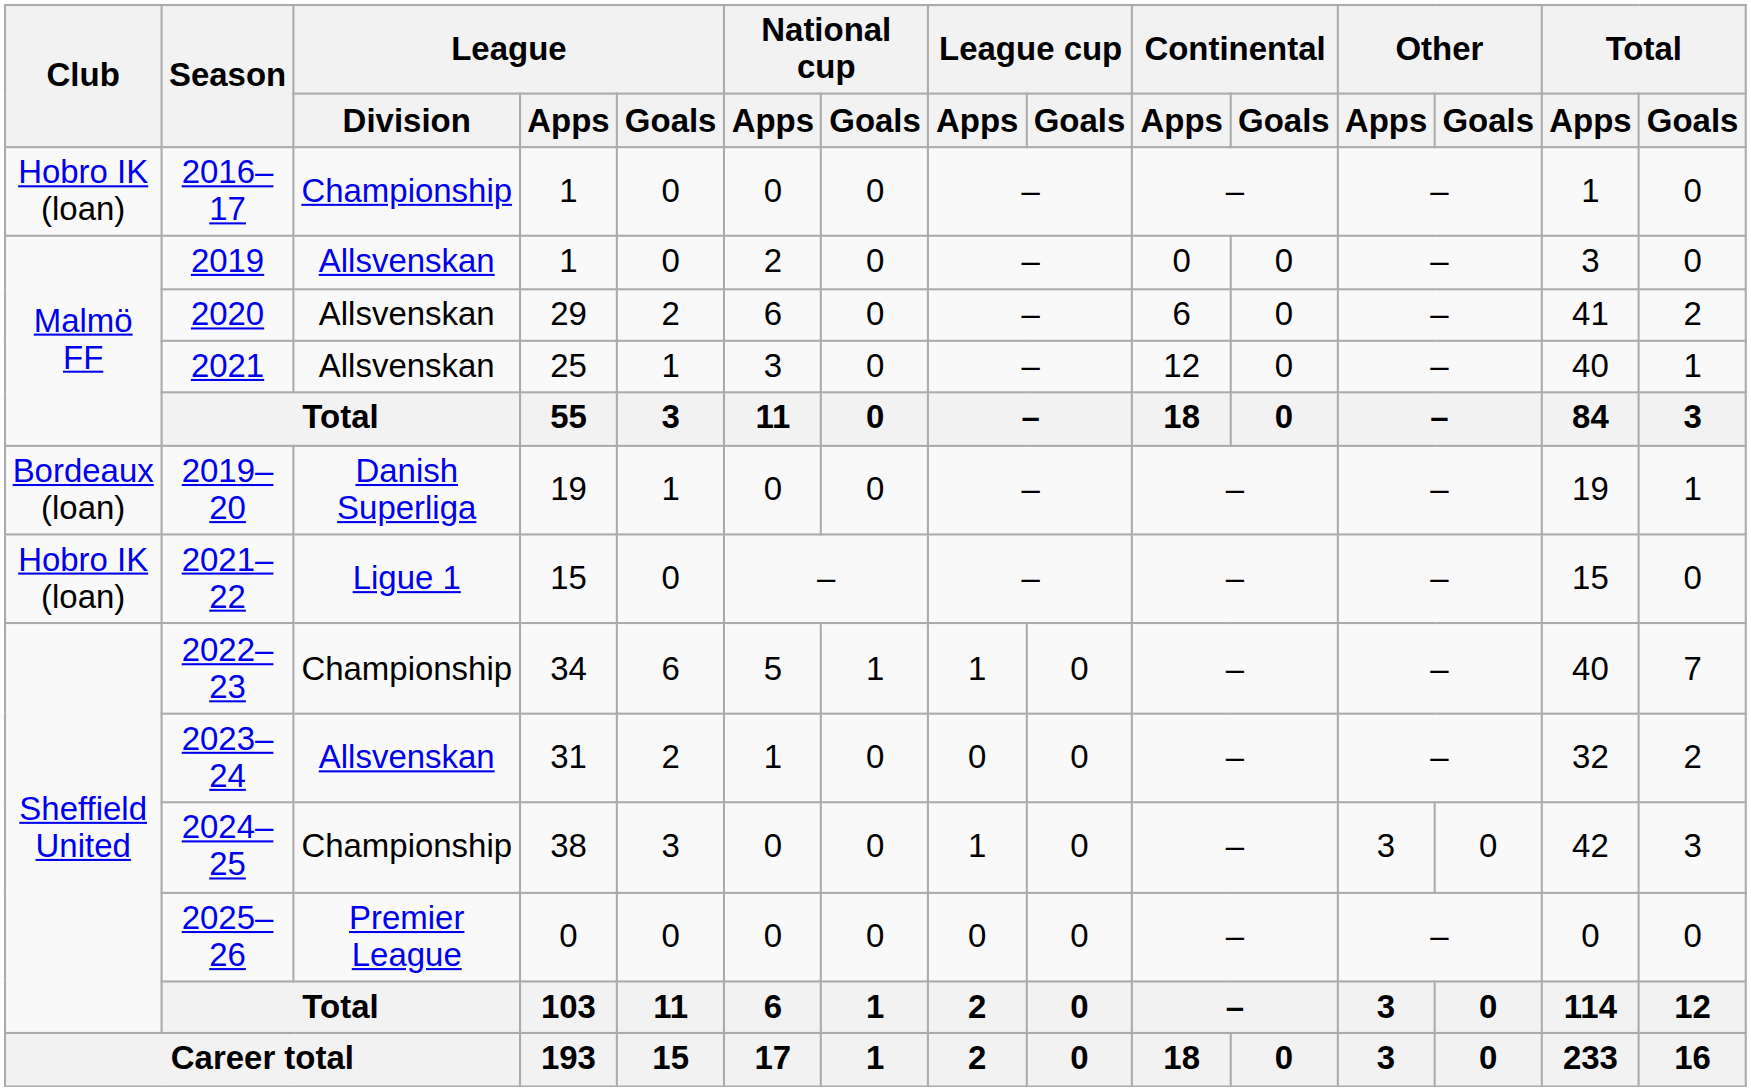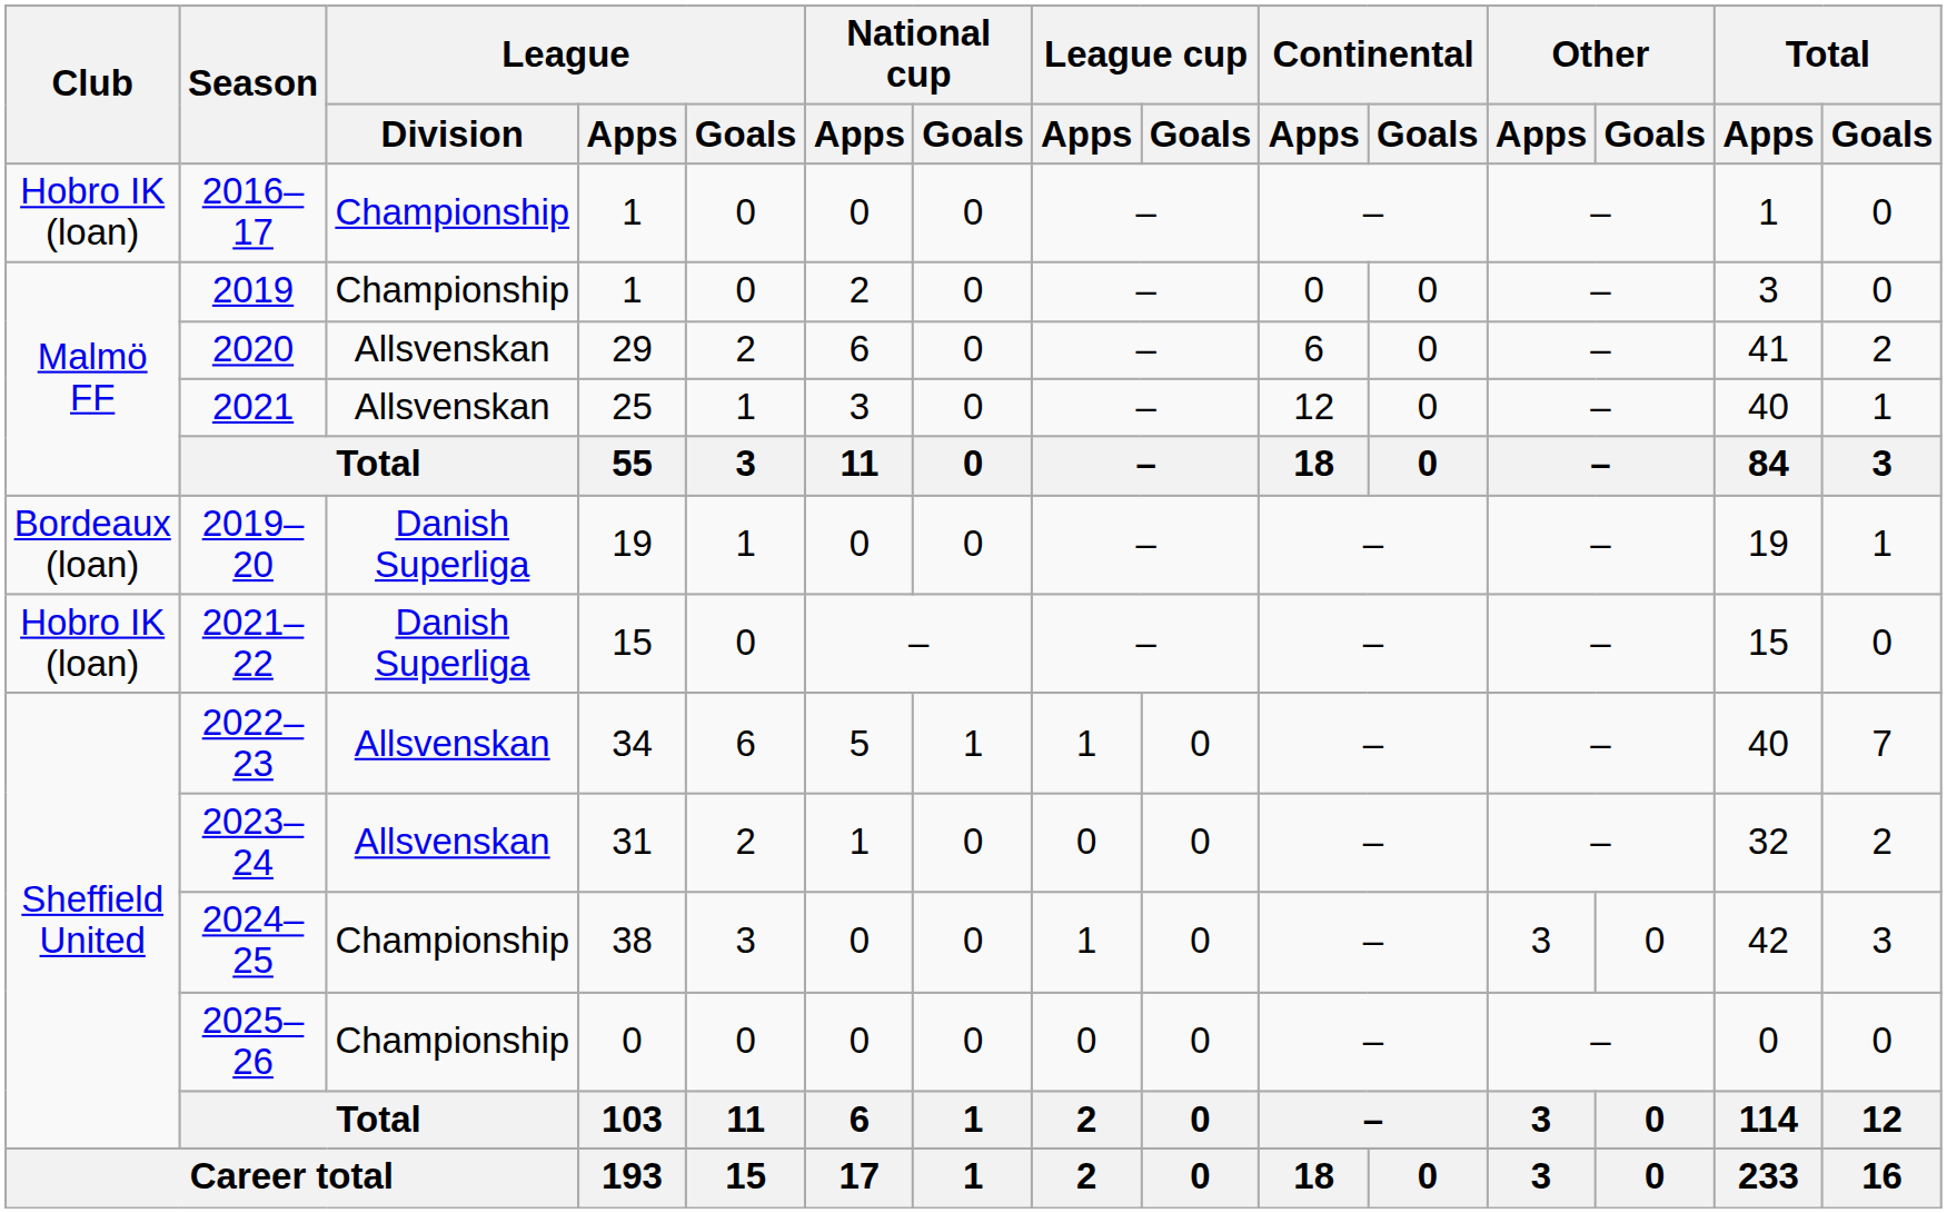2019 | League / Division: Allsvenskan -> Championship
2021–22 | League / Division: Ligue 1 -> Danish Superliga
2022–23 | League / Division: Championship -> Allsvenskan
2025–26 | League / Division: Premier League -> Championship
